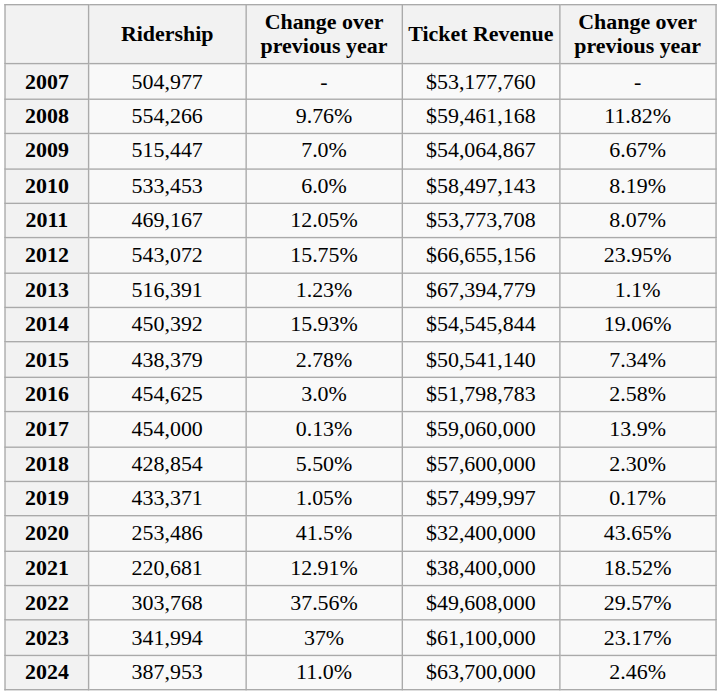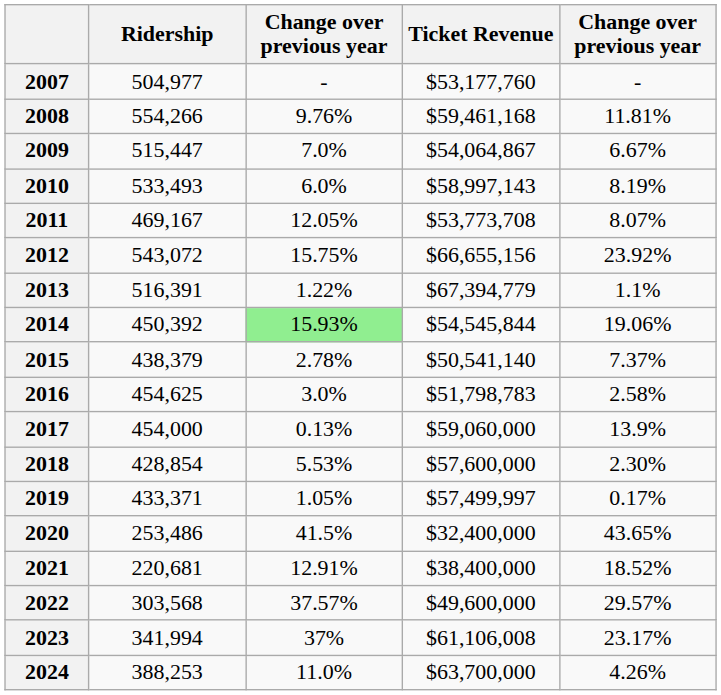2008 | column 5: 11.82% -> 11.81%
2010 | Ridership: 533,453 -> 533,493
2010 | Ticket Revenue: $58,497,143 -> $58,997,143
2012 | column 5: 23.95% -> 23.92%
2013 | column 3: 1.23% -> 1.22%
2014 | column 3: no background -> lightgreen background
2015 | column 5: 7.34% -> 7.37%
2018 | column 3: 5.50% -> 5.53%
2022 | Ridership: 303,768 -> 303,568
2022 | column 3: 37.56% -> 37.57%
2022 | Ticket Revenue: $49,608,000 -> $49,600,000
2023 | Ticket Revenue: $61,100,000 -> $61,106,008
2024 | Ridership: 387,953 -> 388,253
2024 | column 5: 2.46% -> 4.26%
